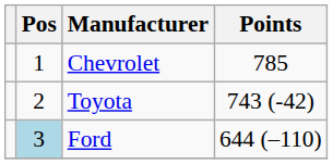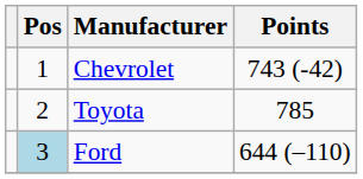Chevrolet | Points: 785 -> 743 (-42)
Toyota | Points: 743 (-42) -> 785
